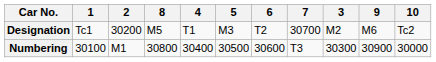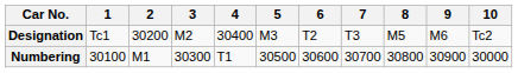columns swapped: 3 <-> 8
Designation | 4: T1 -> 30400
Designation | 7: 30700 -> T3
Numbering | 4: 30400 -> T1
Numbering | 7: T3 -> 30700
